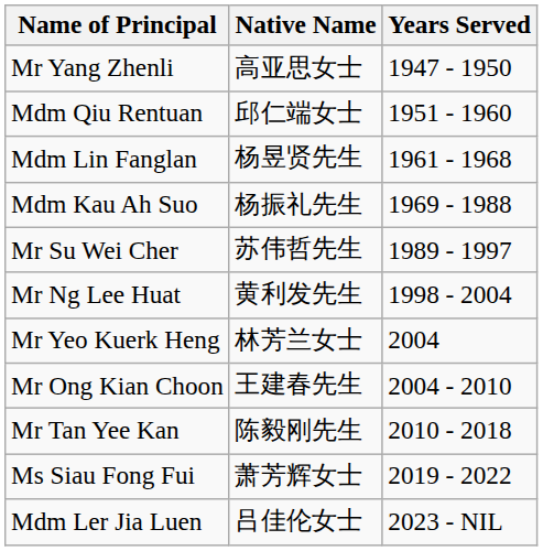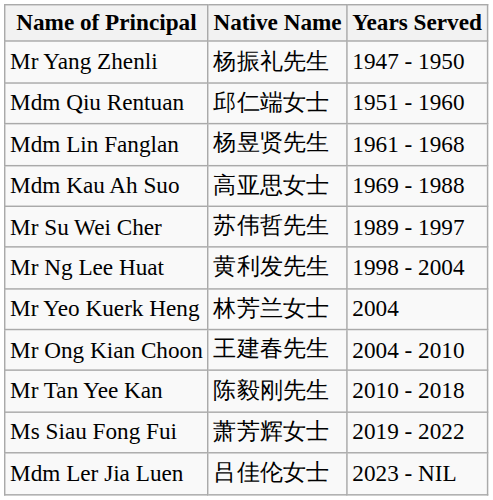Mr Yang Zhenli | Native Name: 高亚思女士 -> 杨振礼先生
Mdm Kau Ah Suo | Native Name: 杨振礼先生 -> 高亚思女士
